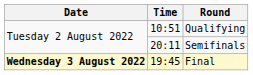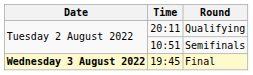Qualifying | Time: 10:51 -> 20:11
Semifinals | Time: 20:11 -> 10:51
